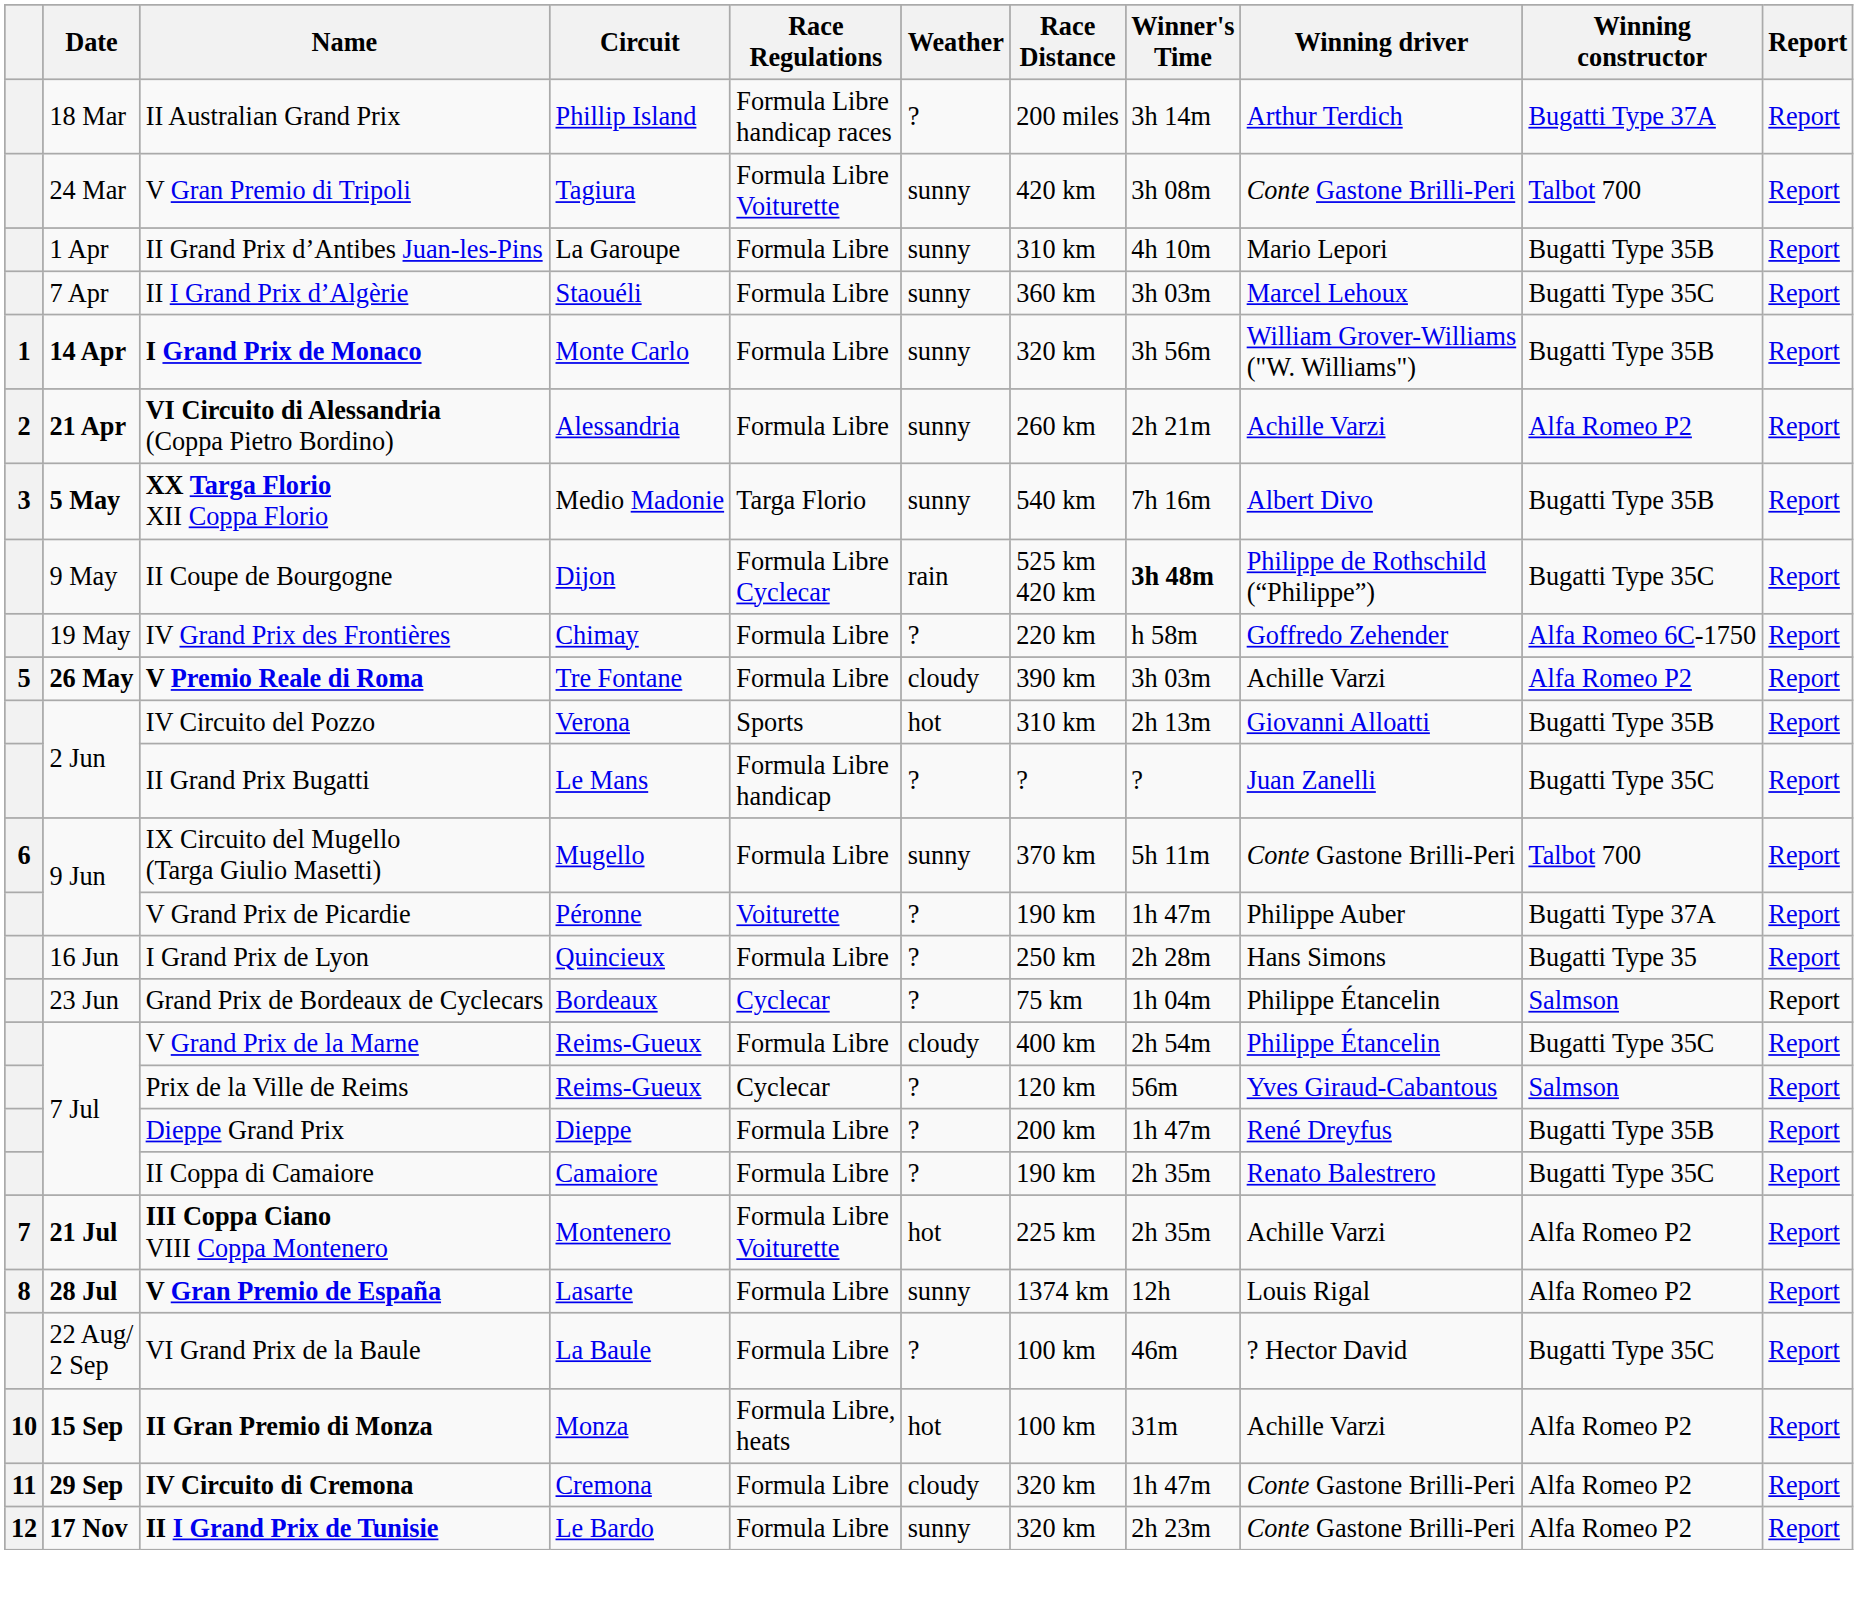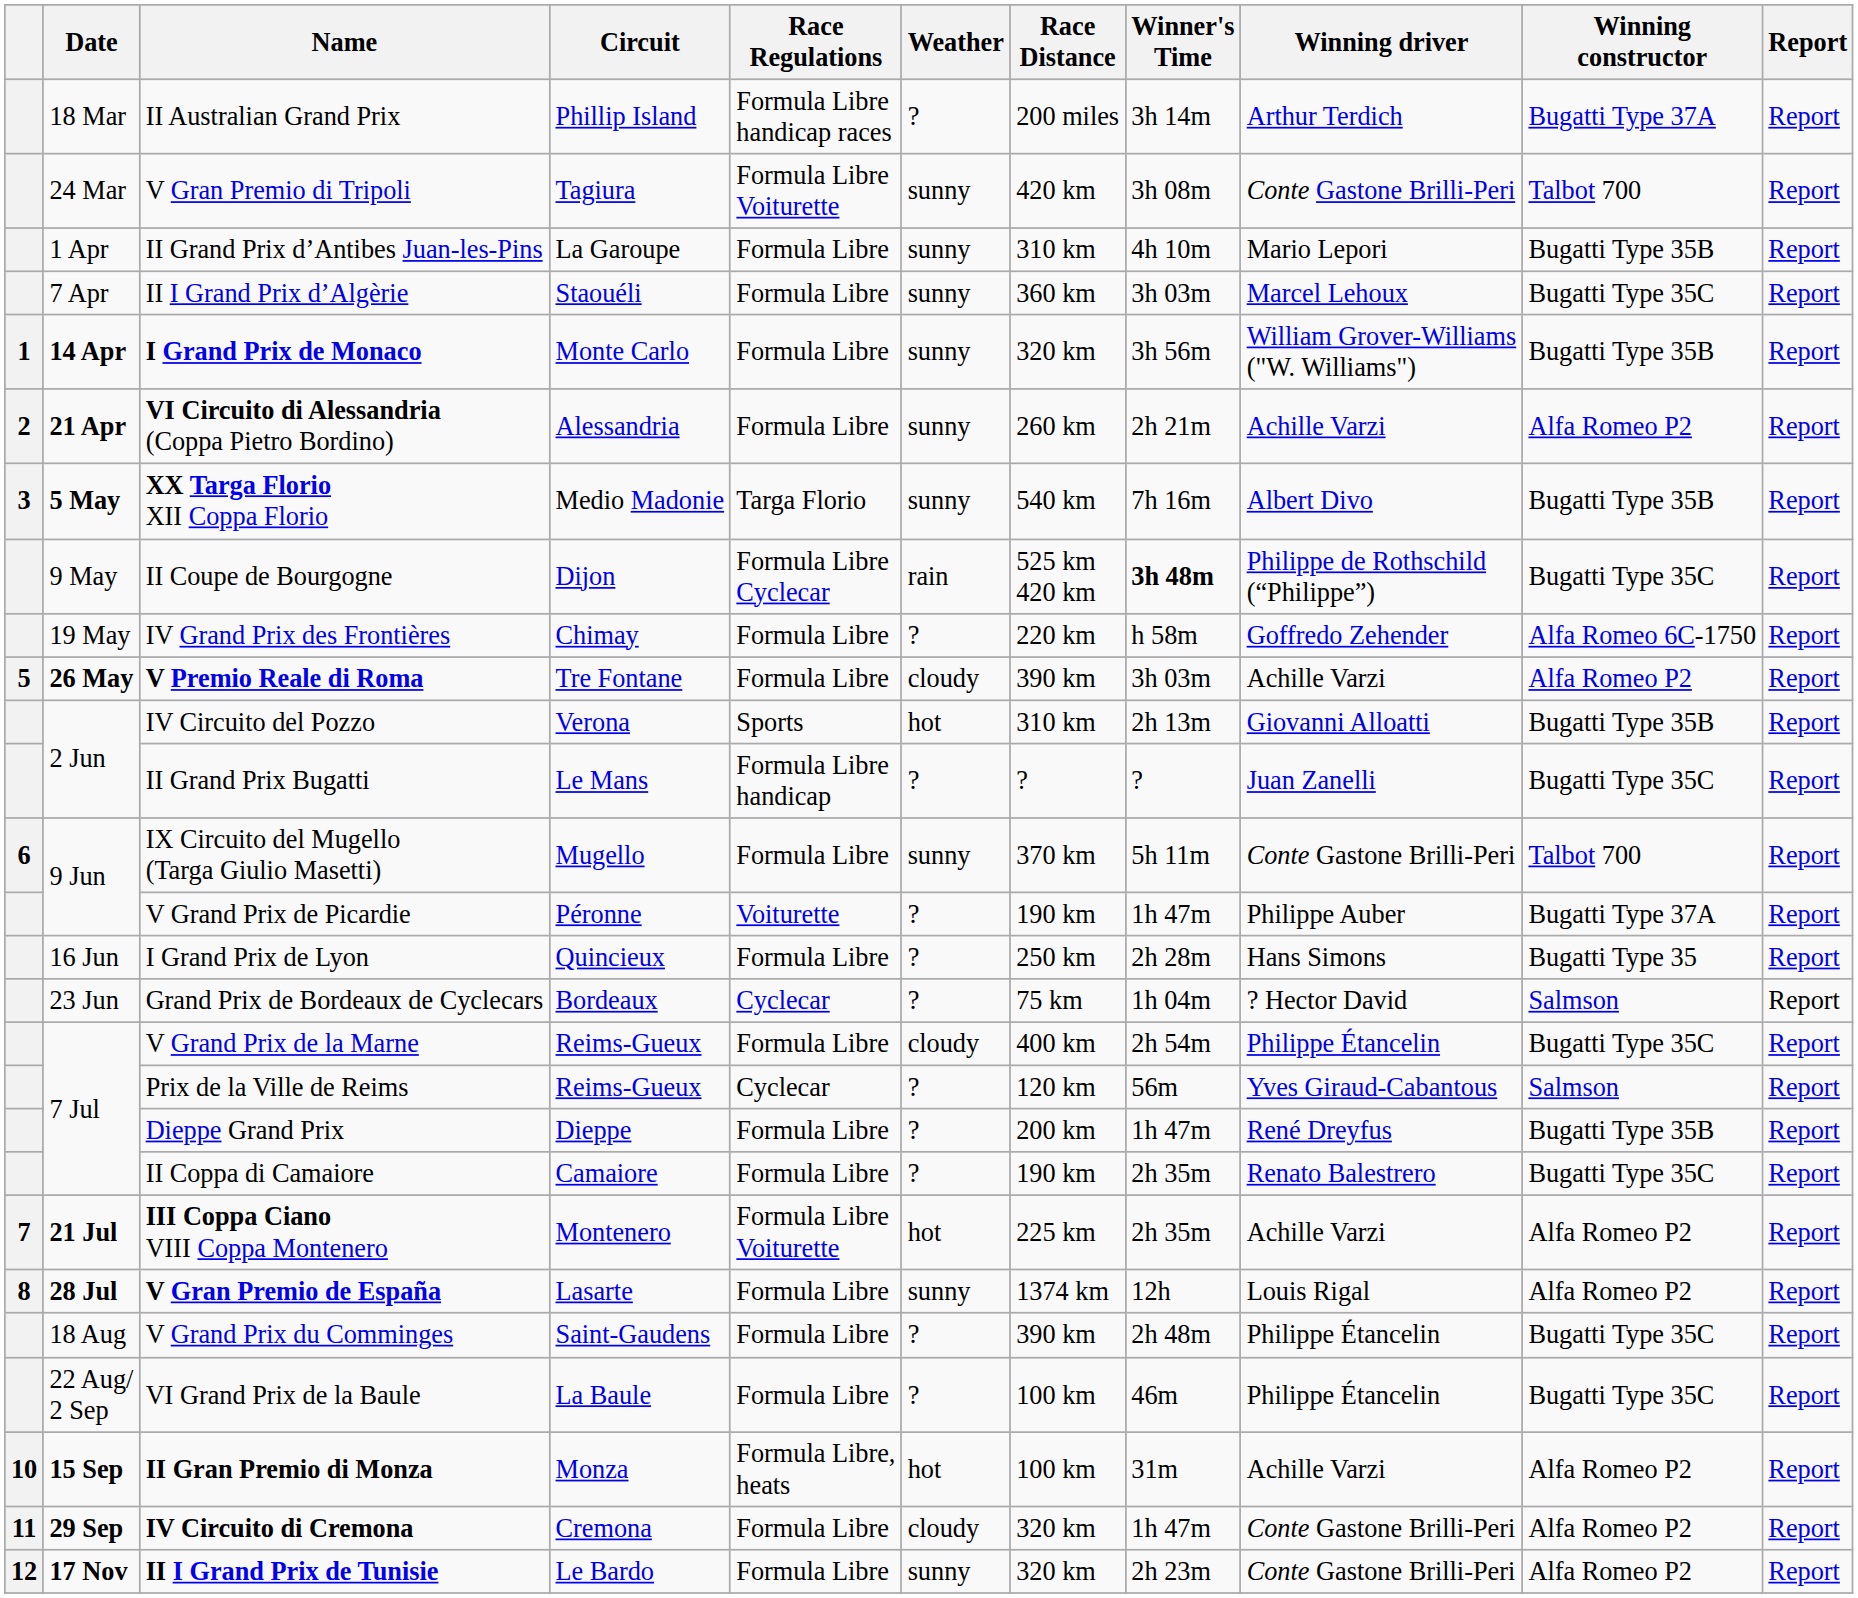Grand Prix de Bordeaux de Cyclecars | Winning driver: Philippe Étancelin -> ? Hector David
+ row: 18 Aug | V Grand Prix du Comminges | Saint-Gaudens | Formula Libre | ? | 390 km | 2h 48m | Philippe Étancelin | Bugatti Type 35C | Report
VI Grand Prix de la Baule | Winning driver: ? Hector David -> Philippe Étancelin
